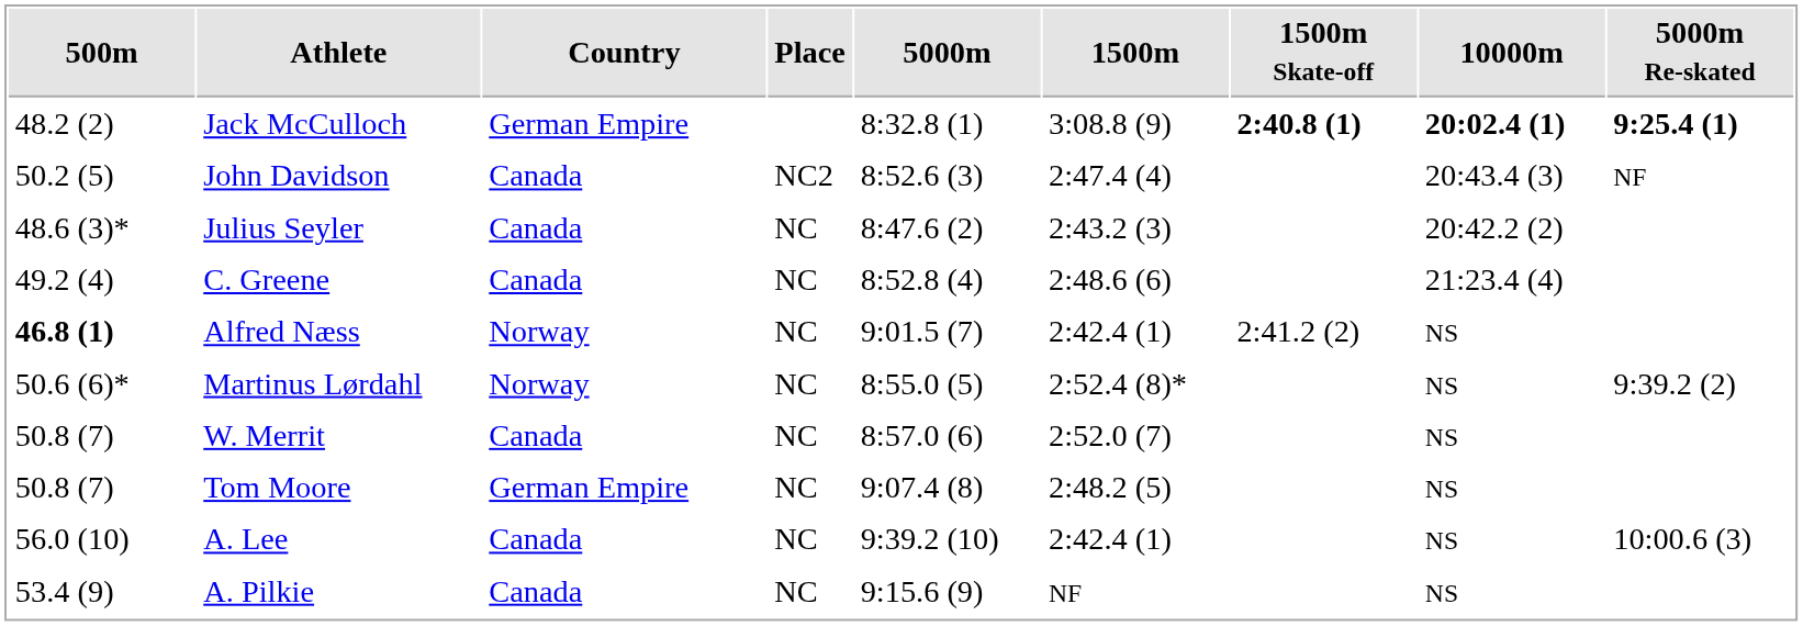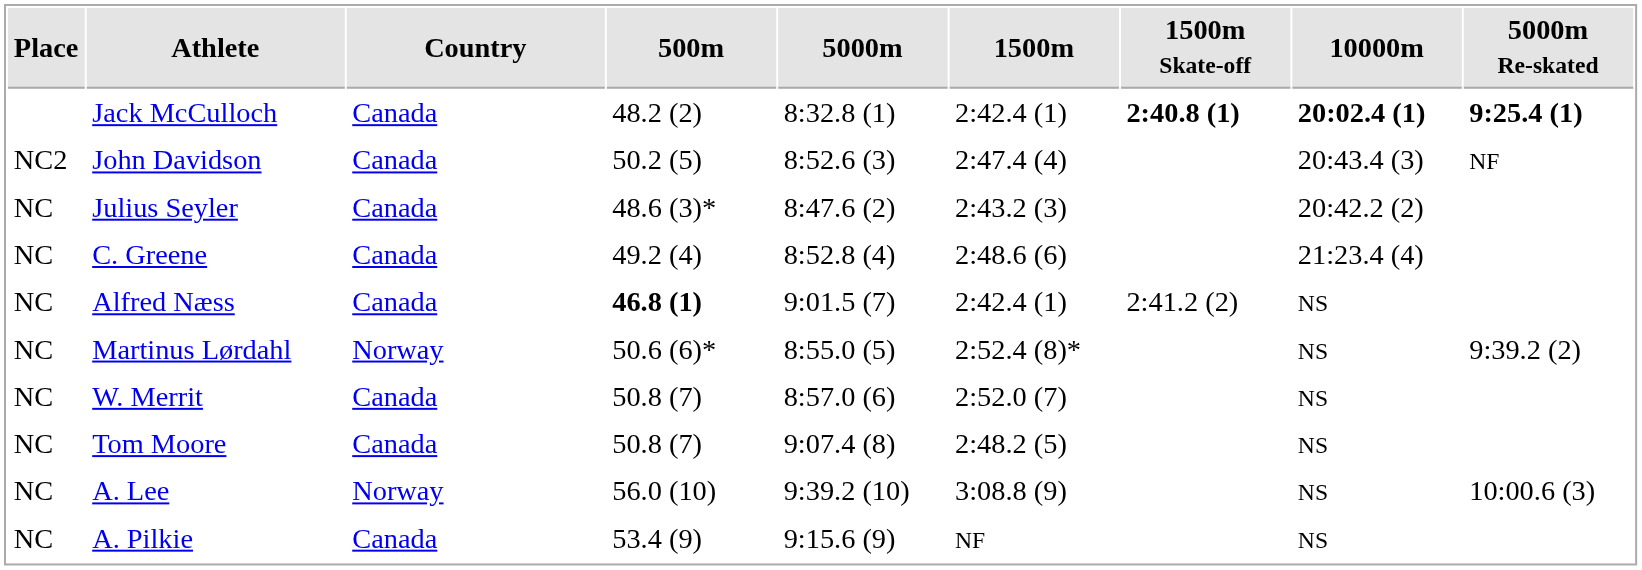columns swapped: Place <-> 500m
Jack McCulloch | Country: German Empire -> Canada
Jack McCulloch | 1500m: 3:08.8 (9) -> 2:42.4 (1)
Alfred Næss | Country: Norway -> Canada
Tom Moore | Country: German Empire -> Canada
A. Lee | Country: Canada -> Norway
A. Lee | 1500m: 2:42.4 (1) -> 3:08.8 (9)
